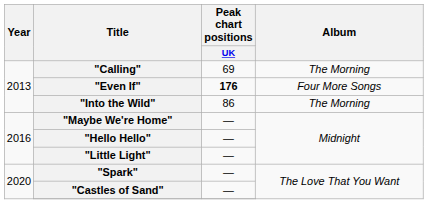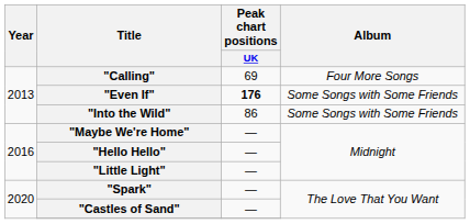"Calling" | Album: The Morning -> Four More Songs
"Even If" | Album: Four More Songs -> Some Songs with Some Friends
"Into the Wild" | Album: The Morning -> Some Songs with Some Friends
